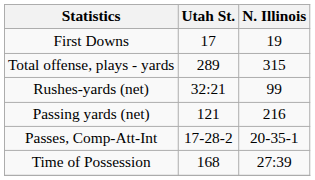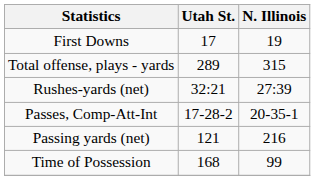Rushes-yards (net) | N. Illinois: 99 -> 27:39
rows swapped: Passing yards (net) <-> Passes, Comp-Att-Int
Time of Possession | N. Illinois: 27:39 -> 99
